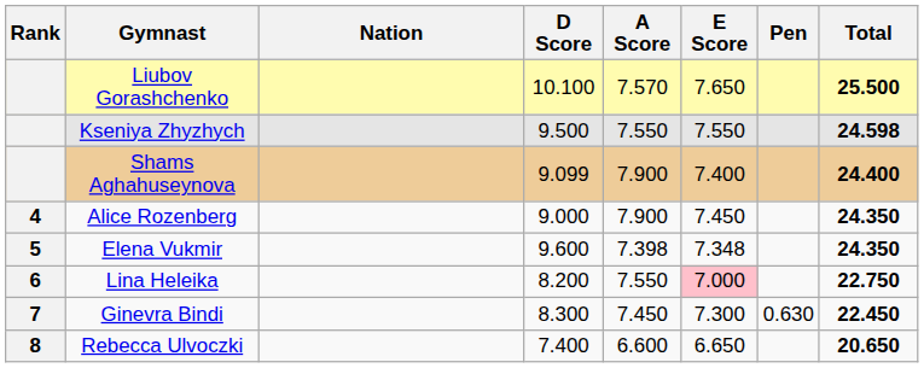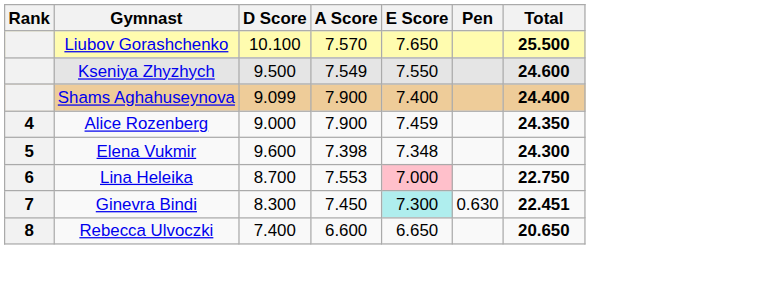- column: Nation
Kseniya Zhyzhych | A Score: 7.550 -> 7.549
Kseniya Zhyzhych | Total: 24.598 -> 24.600
Alice Rozenberg | E Score: 7.450 -> 7.459
Elena Vukmir | Total: 24.350 -> 24.300
Lina Heleika | D Score: 8.200 -> 8.700
Lina Heleika | A Score: 7.550 -> 7.553
Ginevra Bindi | E Score: no background -> paleturquoise background
Ginevra Bindi | Total: 22.450 -> 22.451
